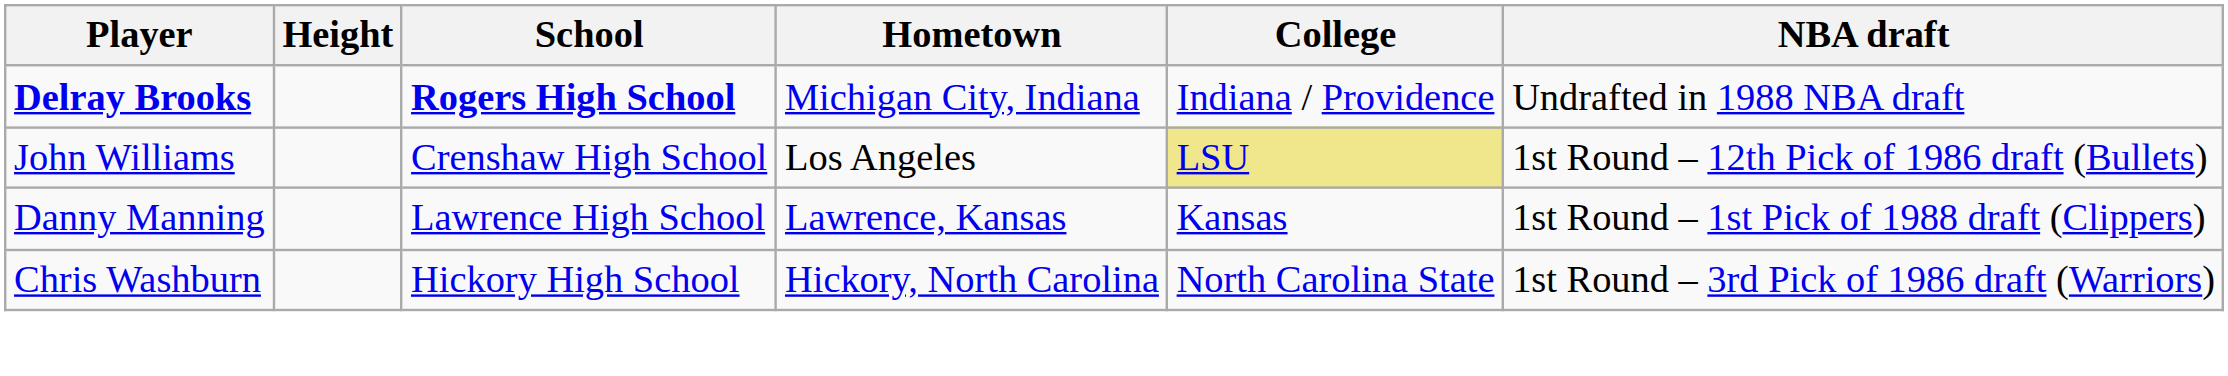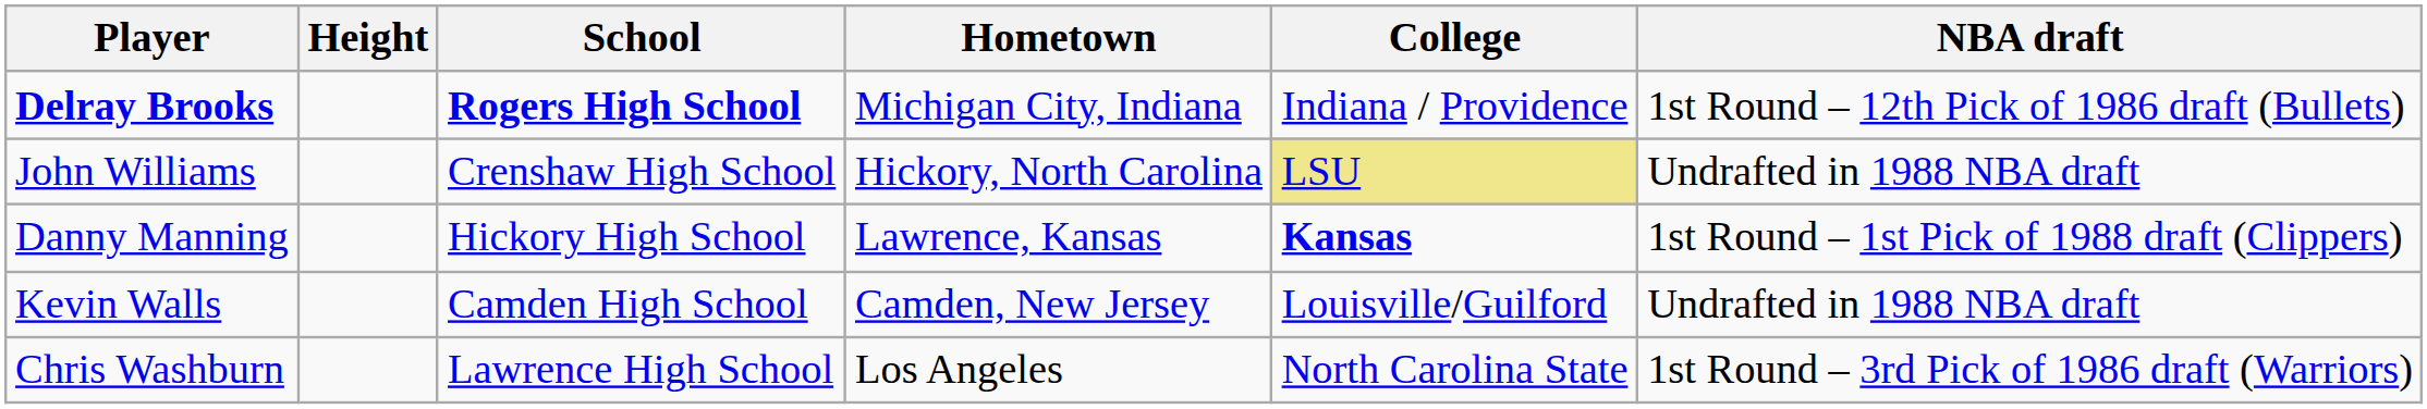Delray Brooks | NBA draft: Undrafted in 1988 NBA draft -> 1st Round – 12th Pick of 1986 draft (Bullets)
John Williams | Hometown: Los Angeles -> Hickory, North Carolina
John Williams | NBA draft: 1st Round – 12th Pick of 1986 draft (Bullets) -> Undrafted in 1988 NBA draft
Danny Manning | School: Lawrence High School -> Hickory High School
Danny Manning | College: normal -> bold
+ row: Kevin Walls | Camden High School | Camden, New Jersey | Louisville/Guilford | Undrafted in 1988 NBA draft
Chris Washburn | School: Hickory High School -> Lawrence High School
Chris Washburn | Hometown: Hickory, North Carolina -> Los Angeles
